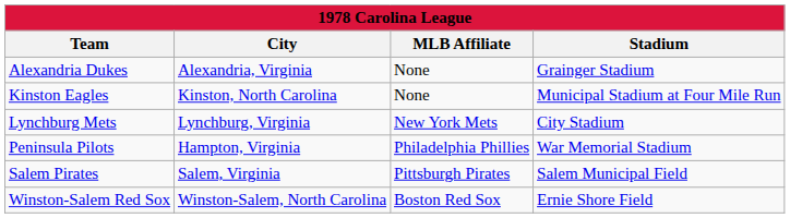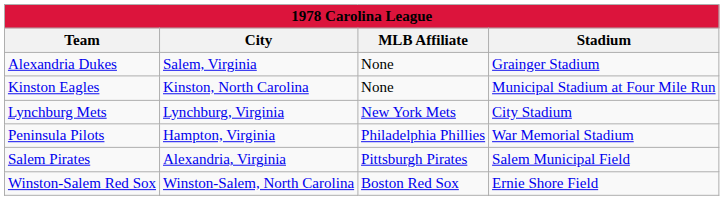Alexandria Dukes | City: Alexandria, Virginia -> Salem, Virginia
Salem Pirates | City: Salem, Virginia -> Alexandria, Virginia
